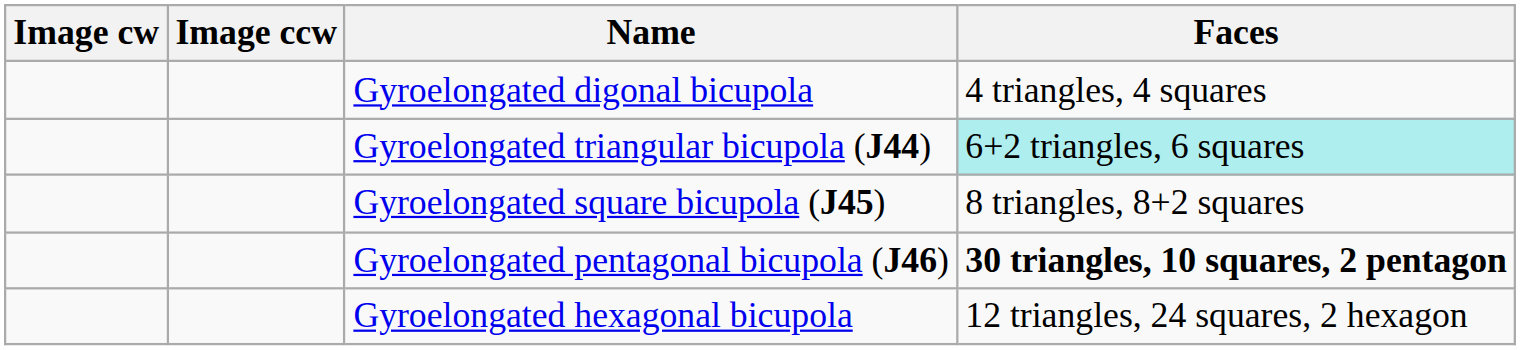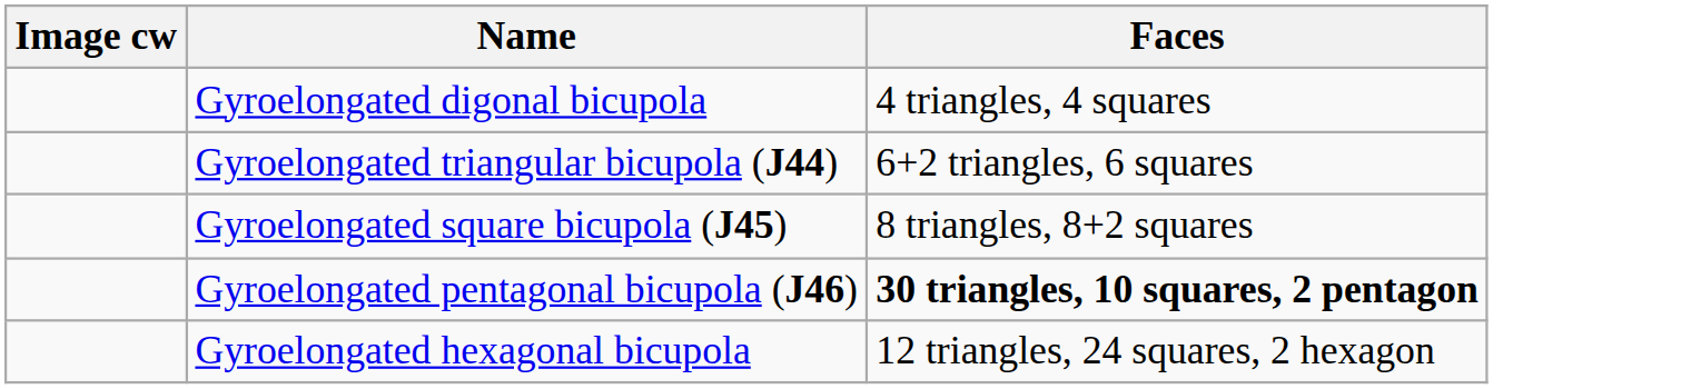- column: Image ccw
Gyroelongated triangular bicupola (J44) | Faces: paleturquoise background -> no background
